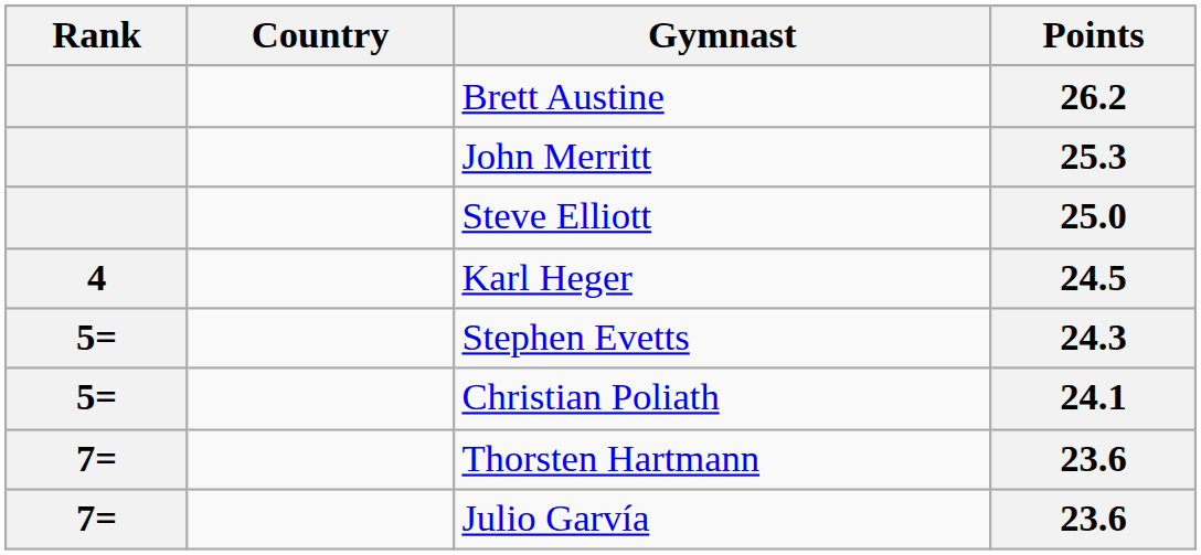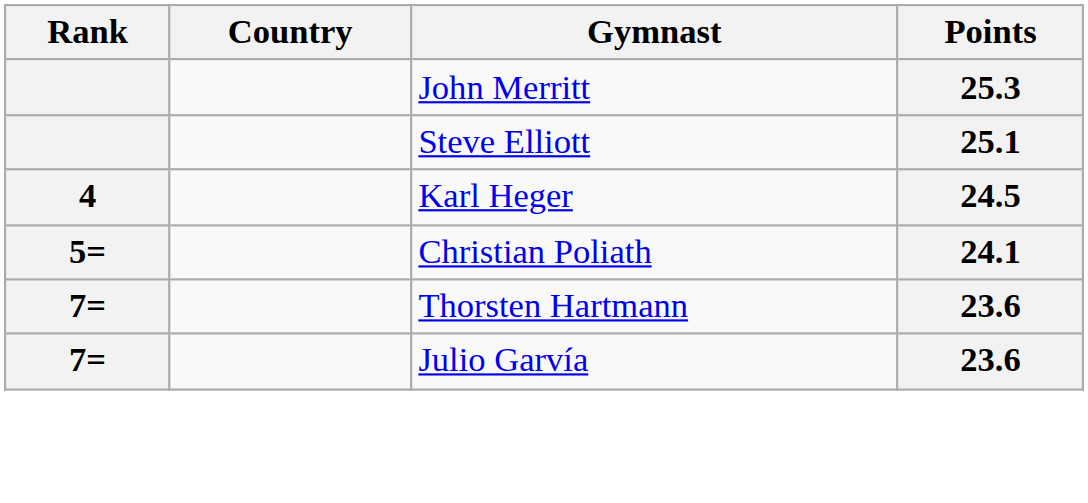- row: Brett Austine | 26.2
Steve Elliott | Points: 25.0 -> 25.1
- row: 5= | Stephen Evetts | 24.3
